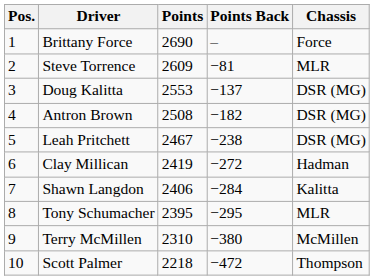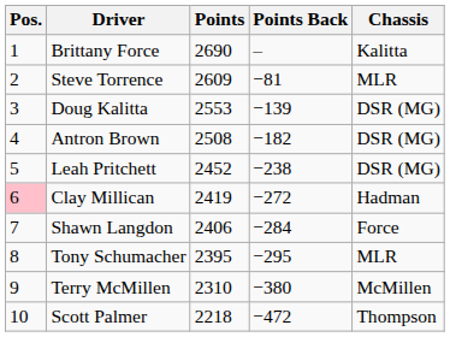Brittany Force | Chassis: Force -> Kalitta
Doug Kalitta | Points Back: −137 -> −139
Leah Pritchett | Points: 2467 -> 2452
Clay Millican | Pos.: no background -> pink background
Shawn Langdon | Chassis: Kalitta -> Force
